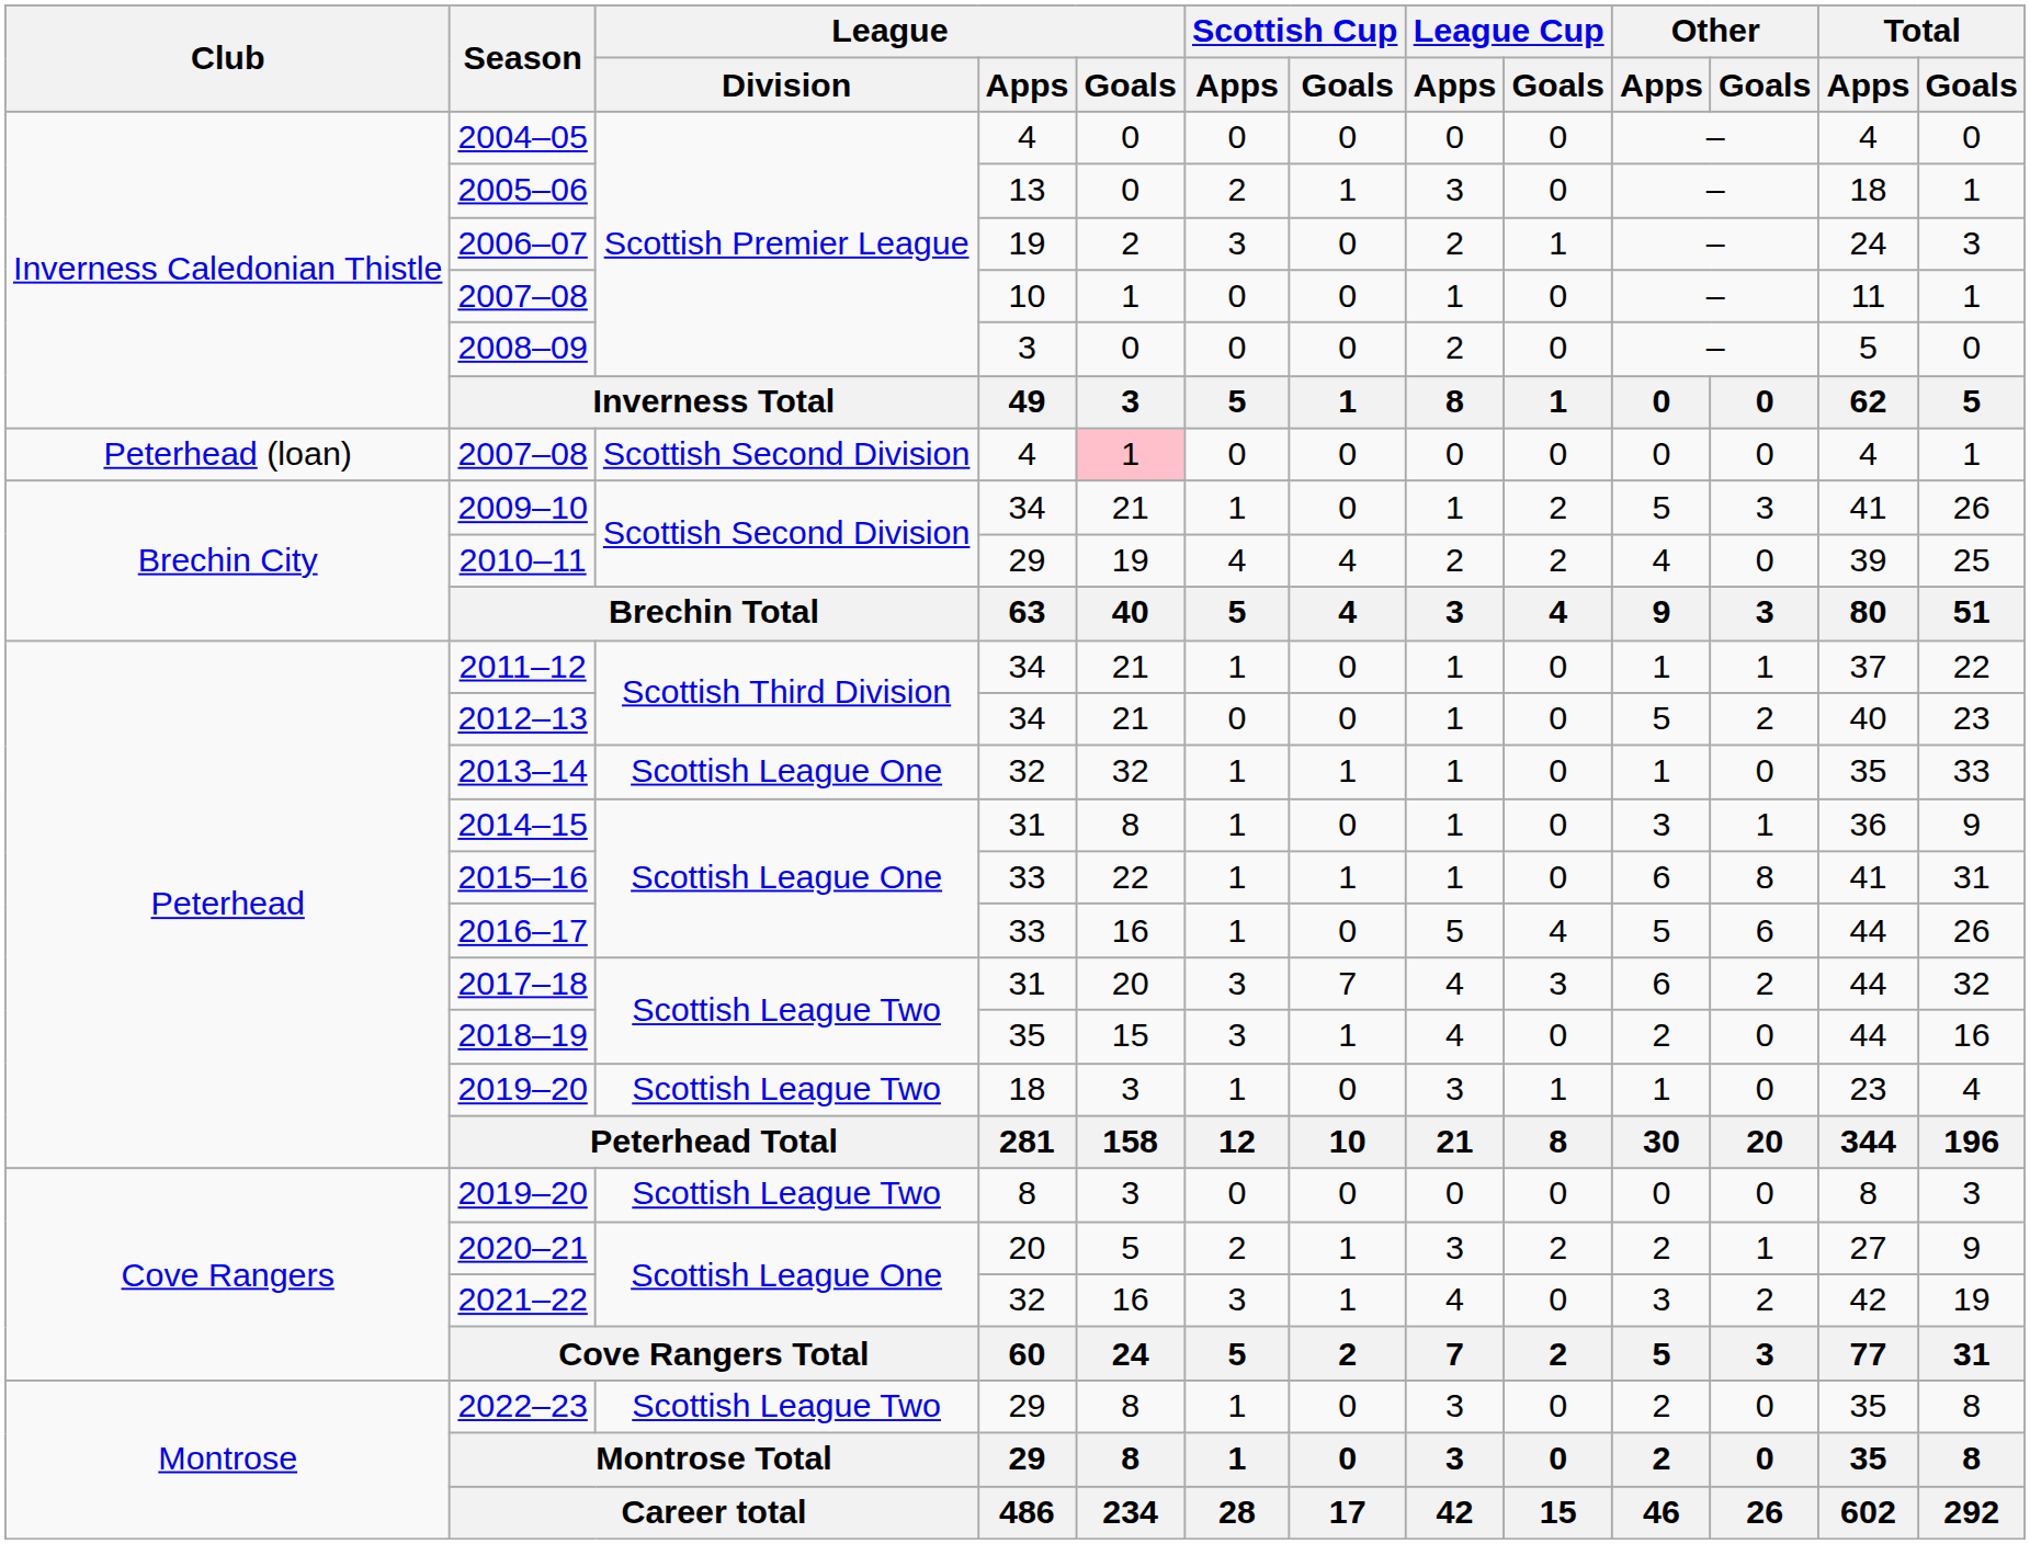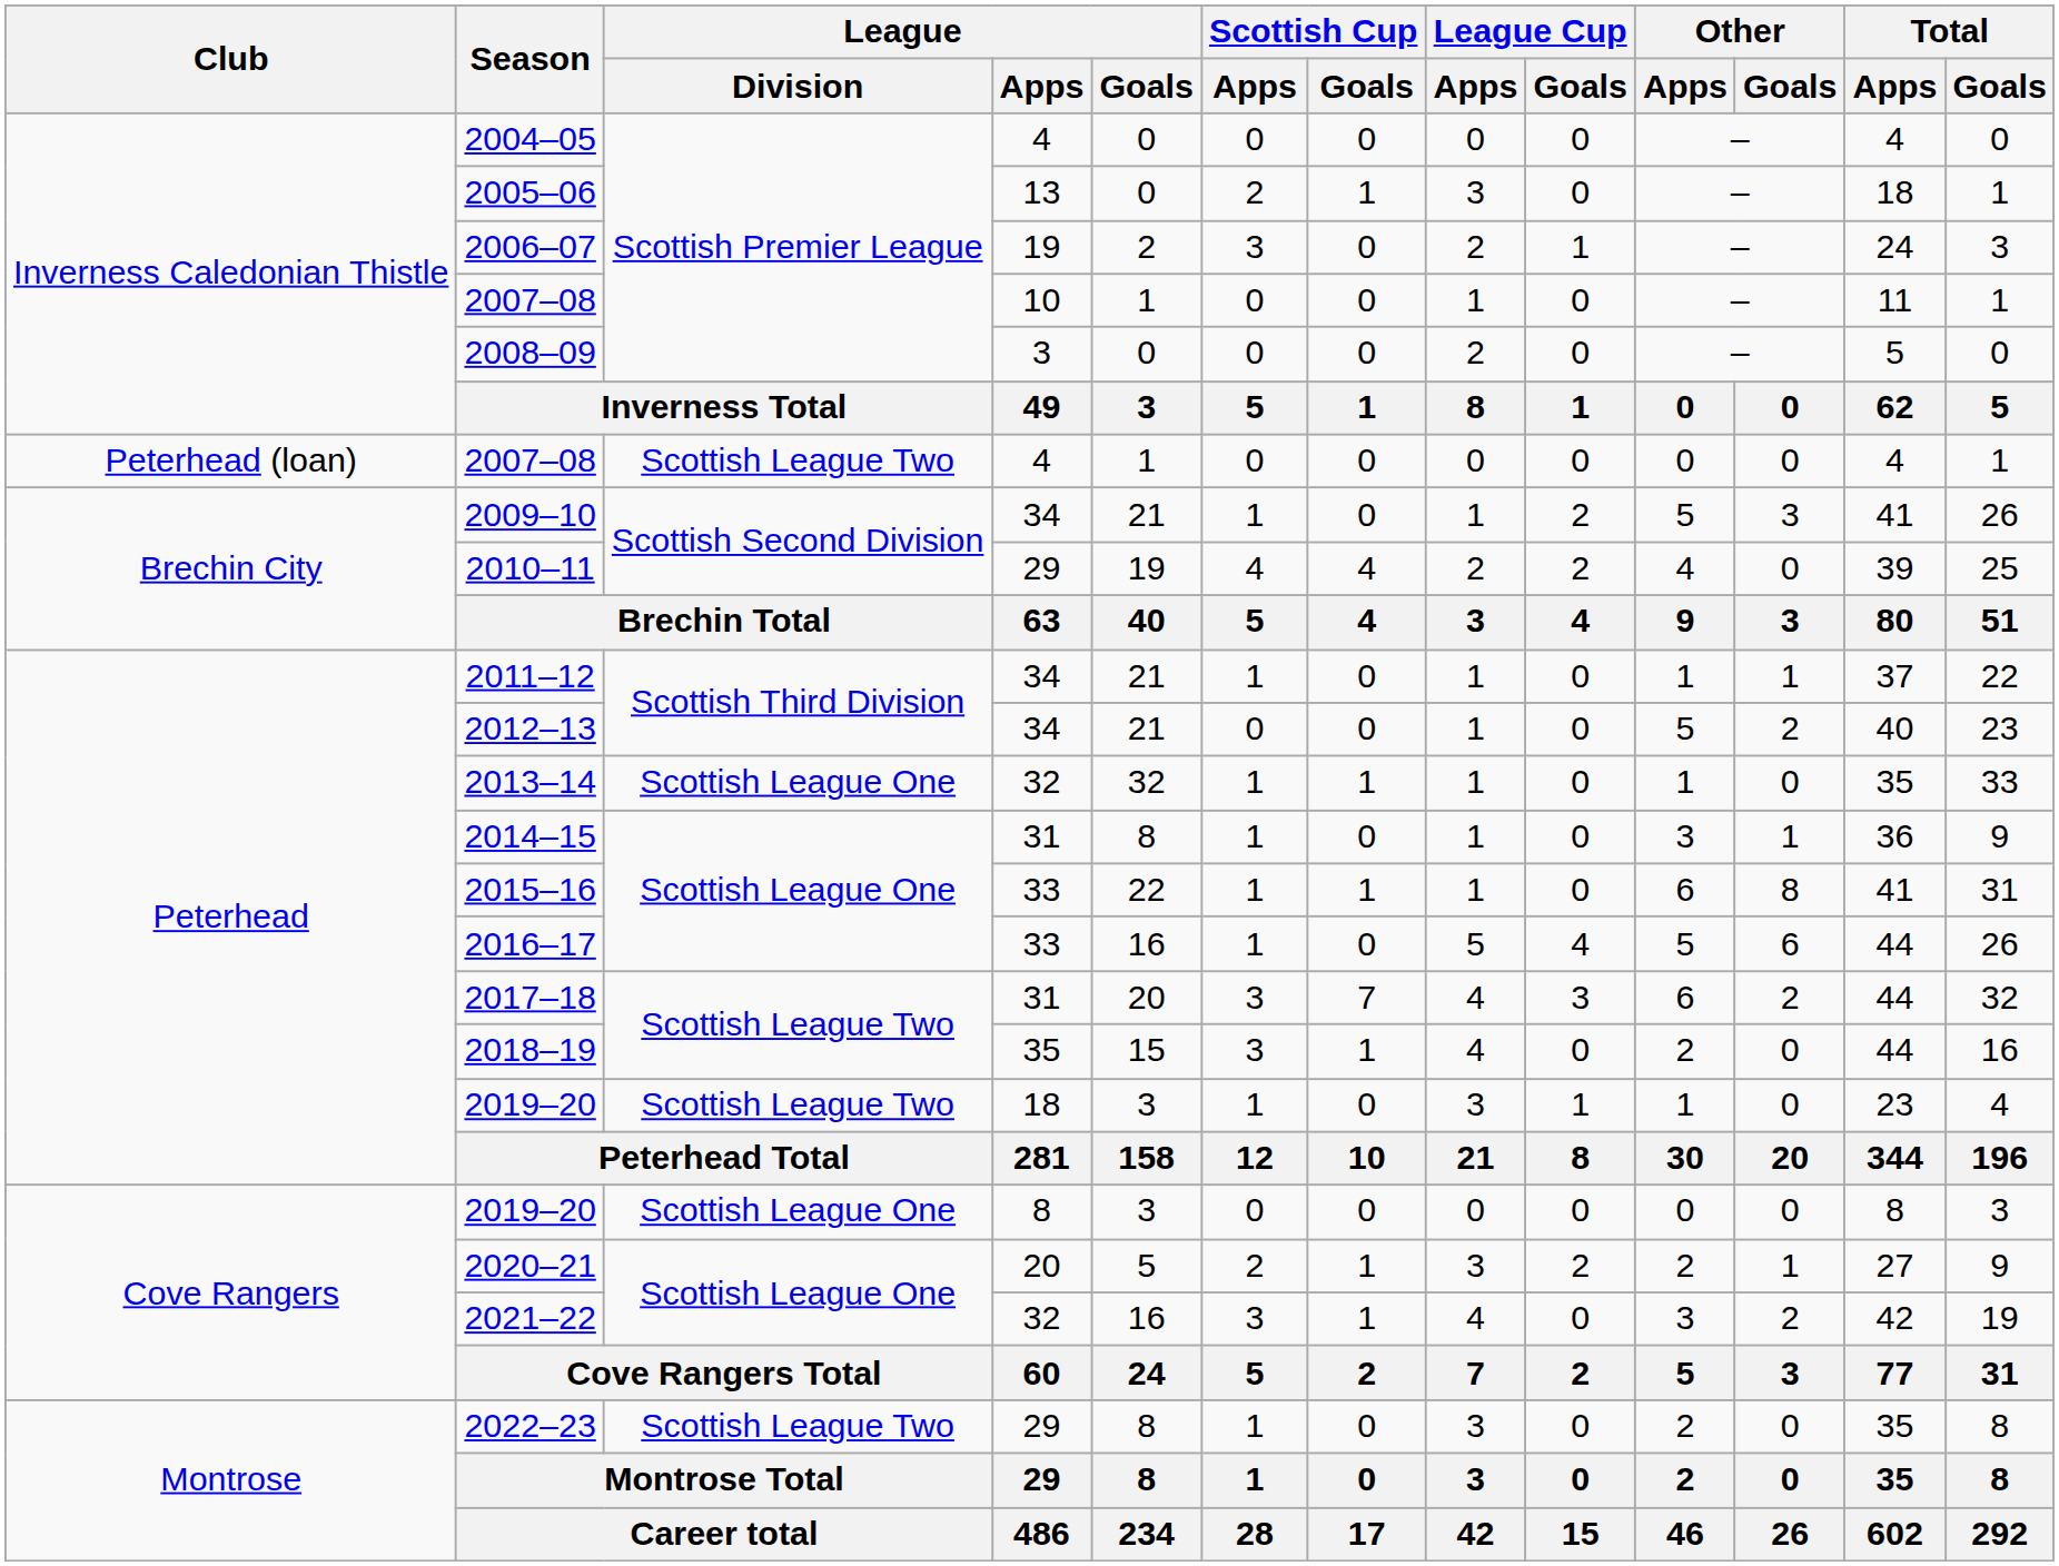2007–08 / 4 | League / Division: Scottish Second Division -> Scottish League Two
2007–08 / 4 | League / Goals: pink background -> no background
2019–20 / 8 | League / Division: Scottish League Two -> Scottish League One
